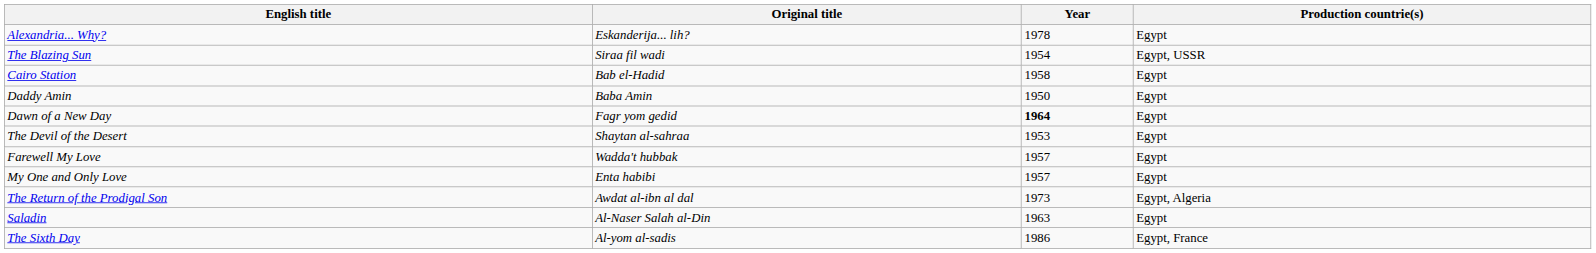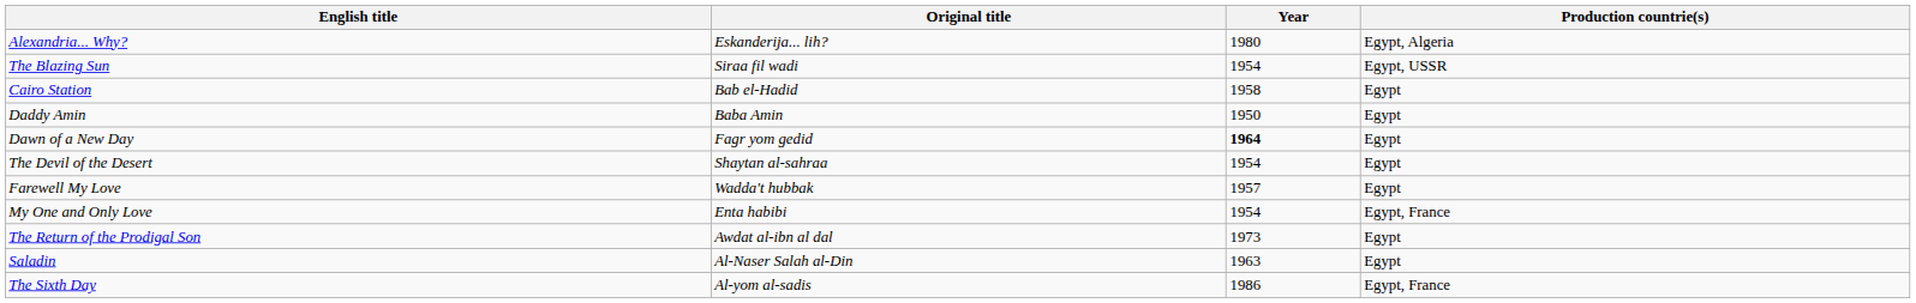Alexandria... Why? | Year: 1978 -> 1980
Alexandria... Why? | Production countrie(s): Egypt -> Egypt, Algeria
The Devil of the Desert | Year: 1953 -> 1954
My One and Only Love | Year: 1957 -> 1954
My One and Only Love | Production countrie(s): Egypt -> Egypt, France
The Return of the Prodigal Son | Production countrie(s): Egypt, Algeria -> Egypt
